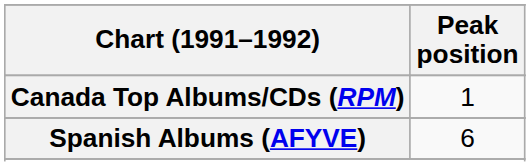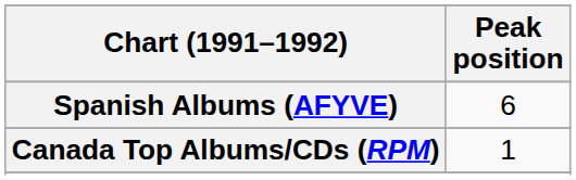rows swapped: Canada Top Albums/CDs (RPM) <-> Spanish Albums (AFYVE)
